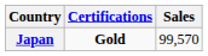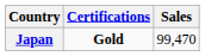Japan | Sales: 99,570 -> 99,470
